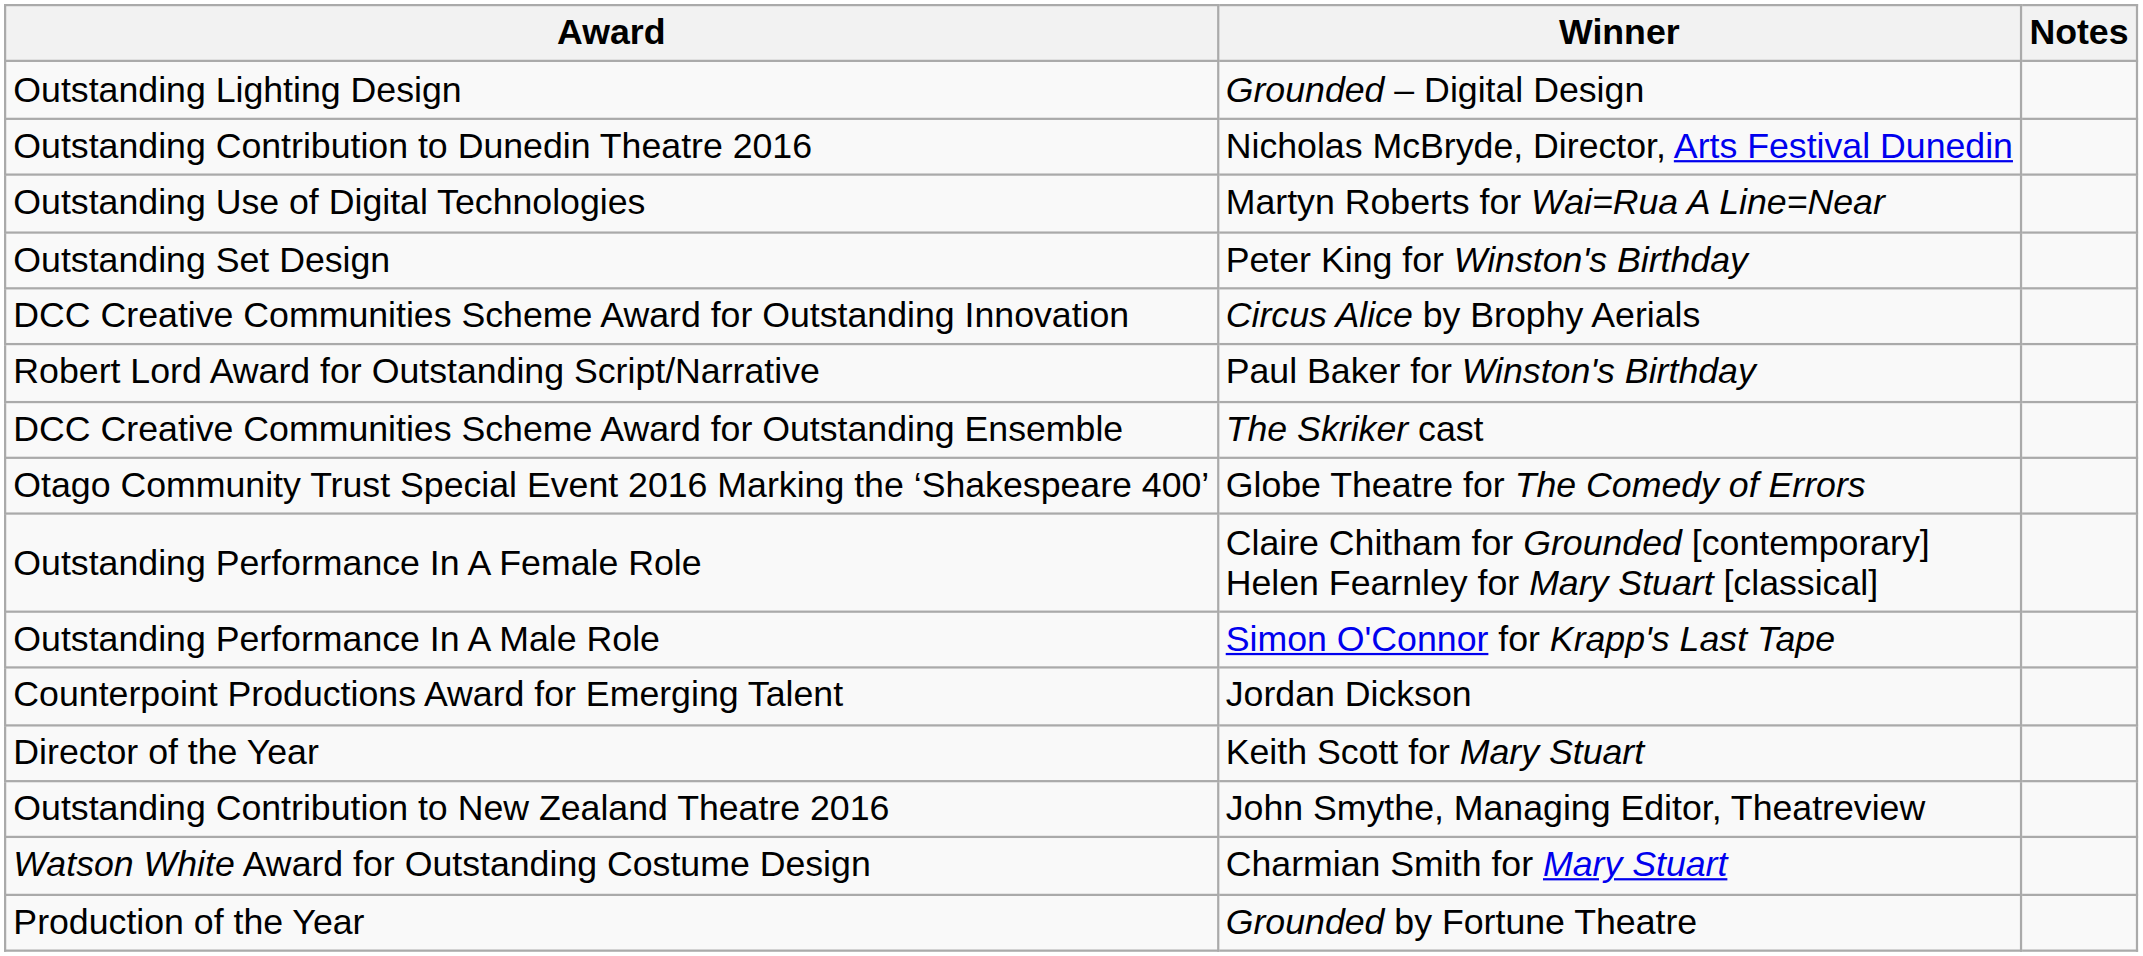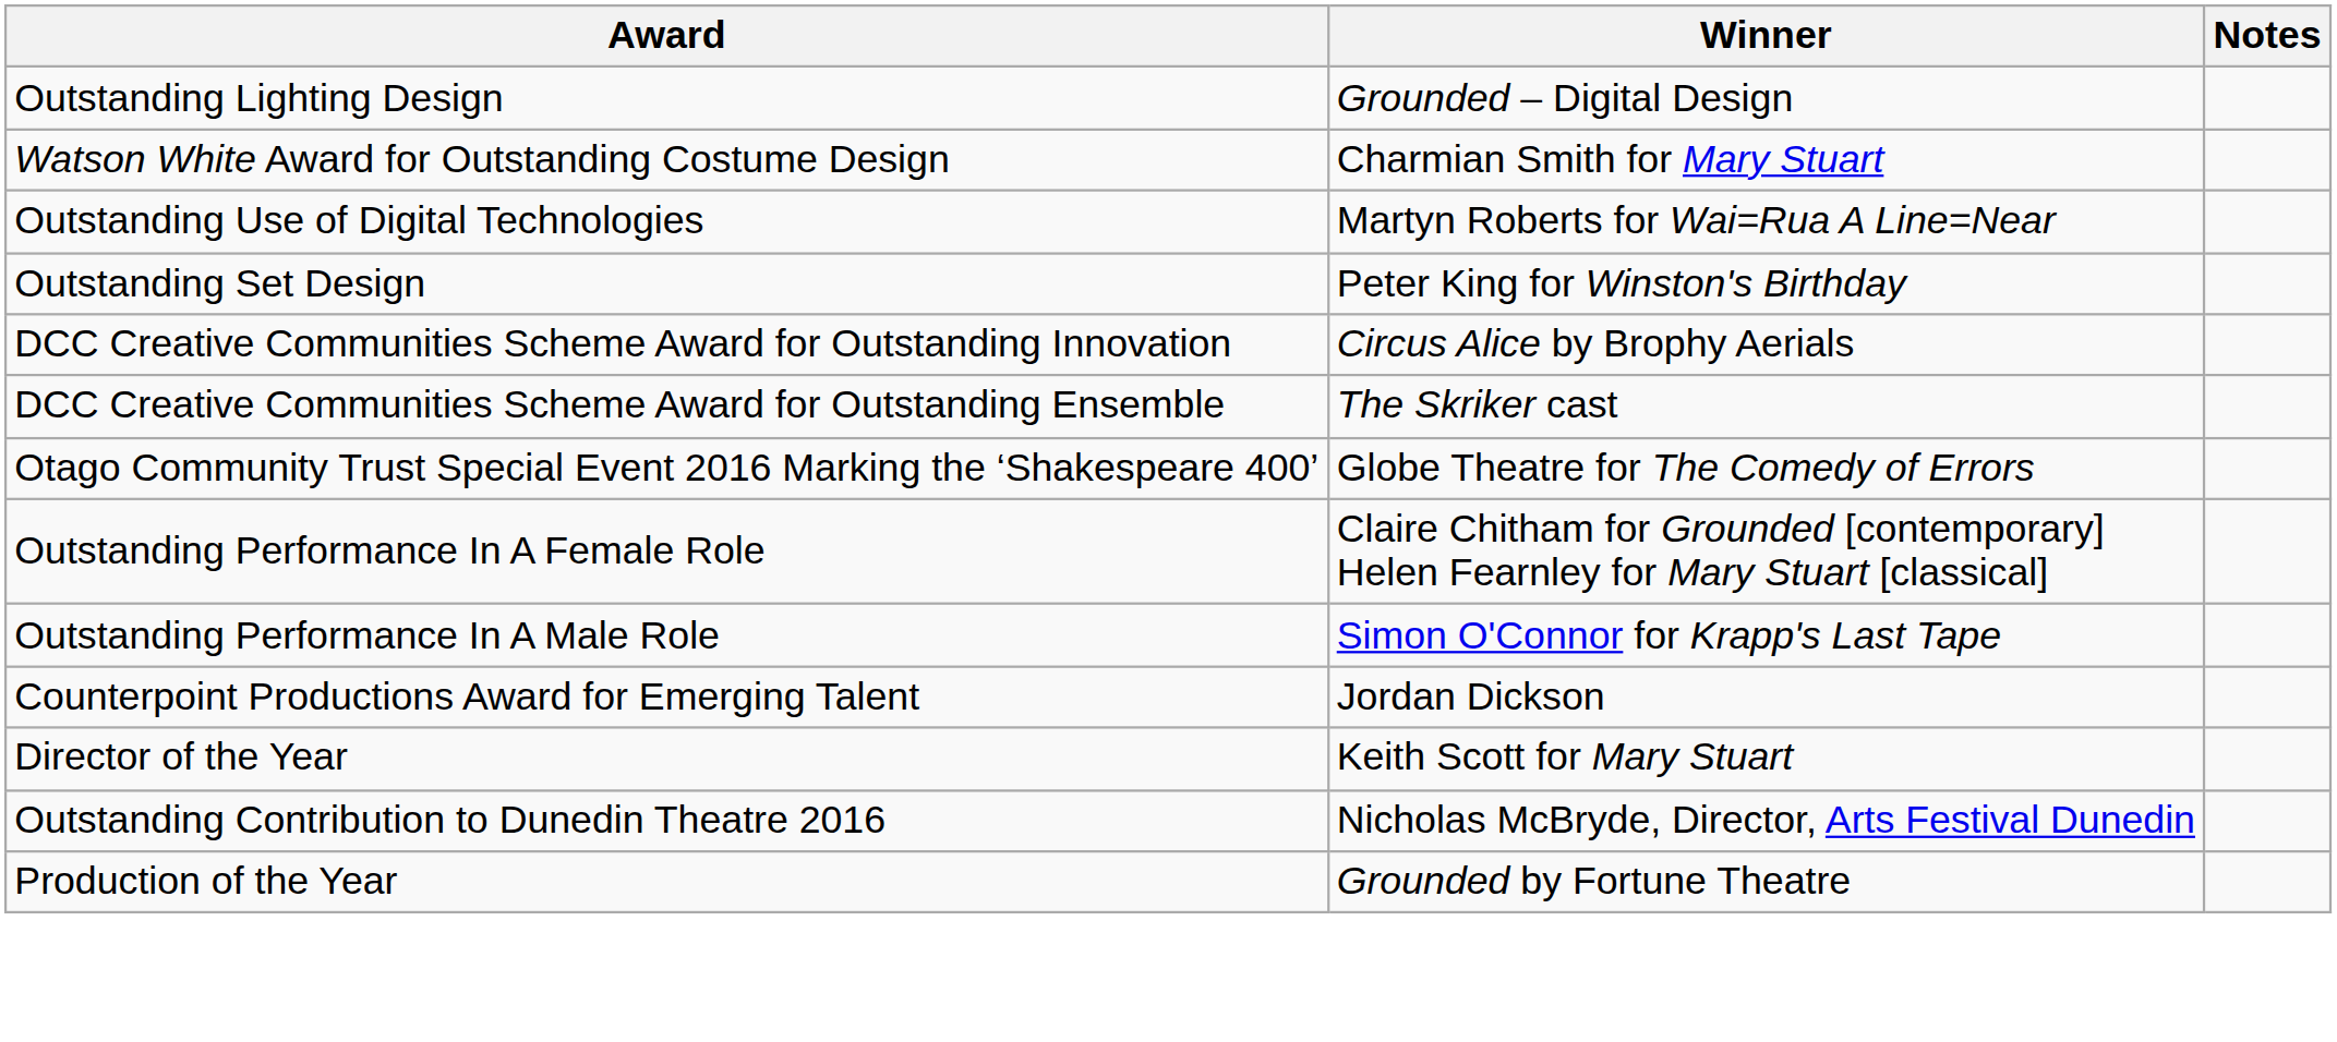rows swapped: Watson White Award for Outstanding Costume Design <-> Outstanding Contribution to Dunedin Theatre 2016
- row: Robert Lord Award for Outstanding Script/Narrative | Paul Baker for Winston's Birthday
- row: Outstanding Contribution to New Zealand Theatre 2016 | John Smythe, Managing Editor, Theatreview
